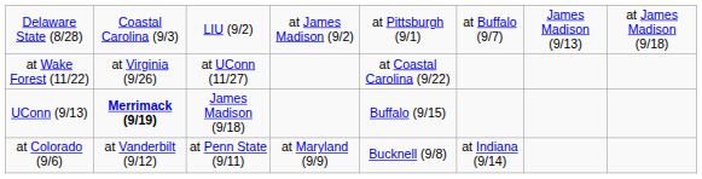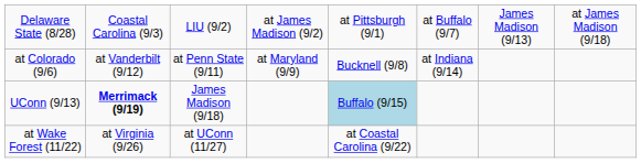rows swapped: at Colorado (9/6) <-> at Wake Forest (11/22)
UConn (9/13) | column 5: no background -> lightblue background
